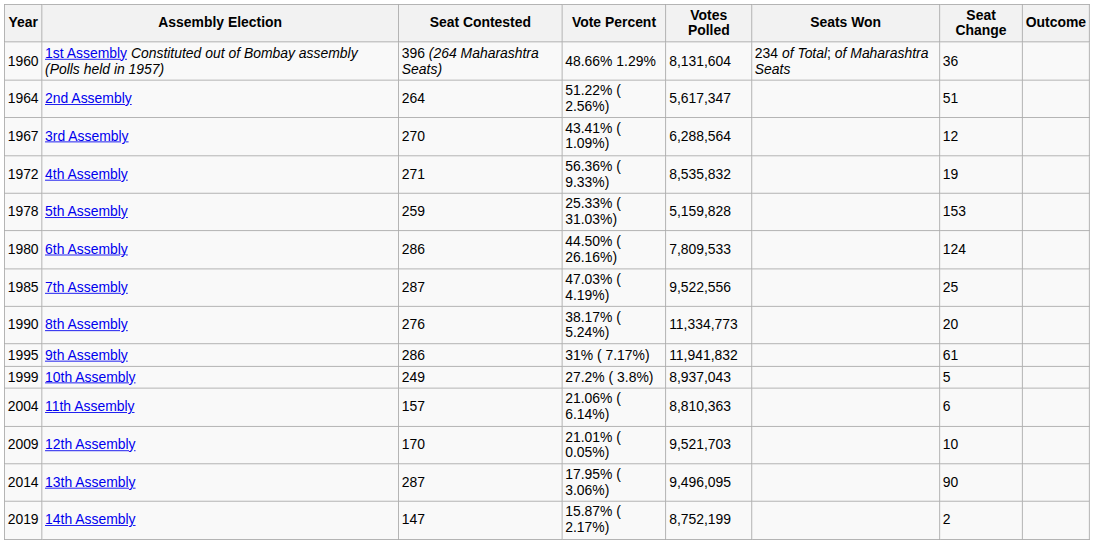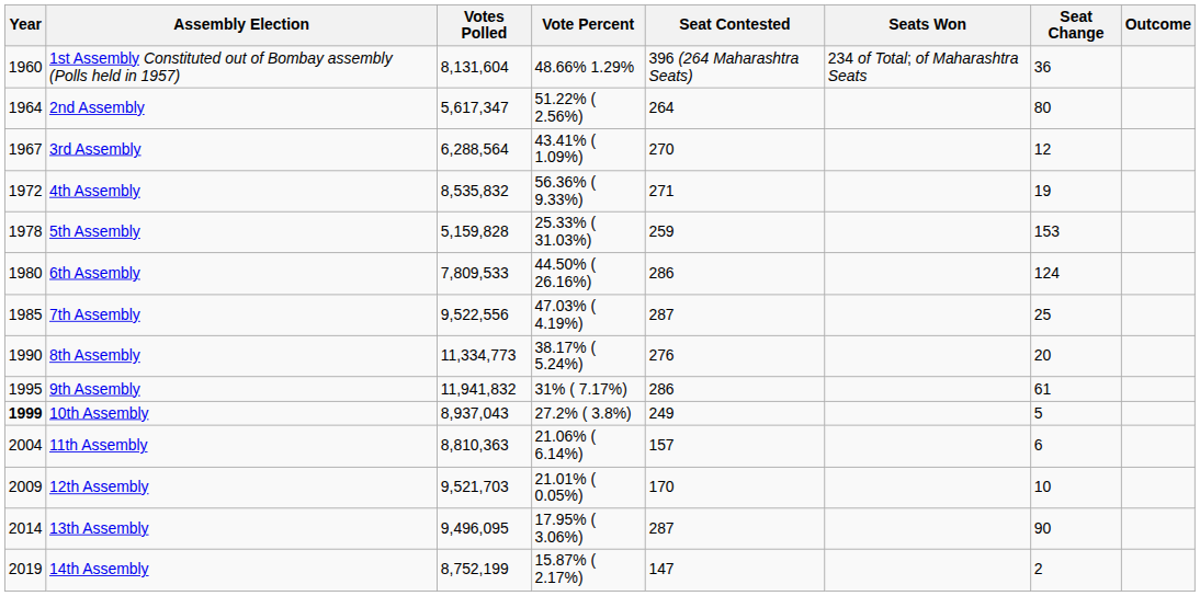columns swapped: Votes Polled <-> Seat Contested
2nd Assembly | Seat Change: 51 -> 80
10th Assembly | Year: normal -> bold
